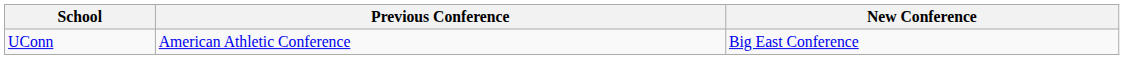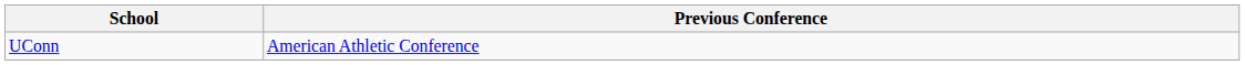- column: New Conference | Big East Conference
